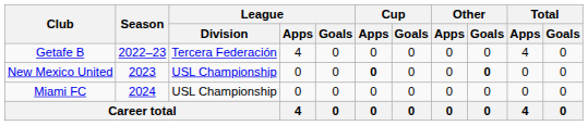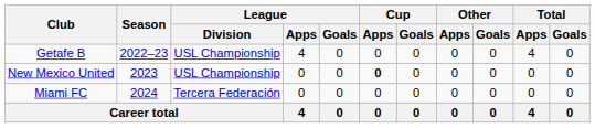Getafe B | League / Division: Tercera Federación -> USL Championship
New Mexico United | Other / Goals: bold -> normal
Miami FC | League / Division: USL Championship -> Tercera Federación
